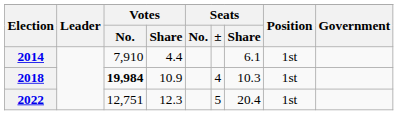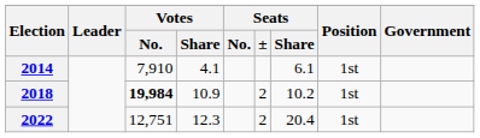2014 | Votes / Share: 4.4 -> 4.1
2018 | Seats / ±: 4 -> 2
2018 | Seats / Share: 10.3 -> 10.2
2022 | Seats / ±: 5 -> 2
